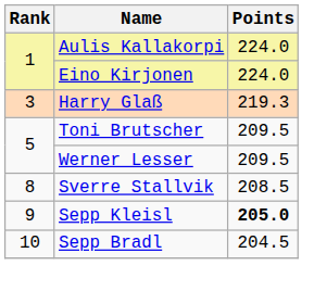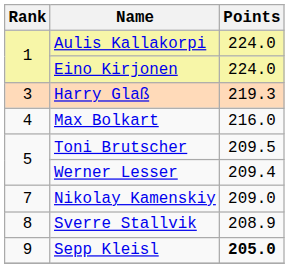+ row: 4 | Max Bolkart | 216.0
Werner Lesser | Points: 209.5 -> 209.4
+ row: 7 | Nikolay Kamenskiy | 209.0
Sverre Stallvik | Points: 208.5 -> 208.9
- row: 10 | Sepp Bradl | 204.5
